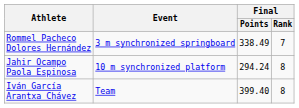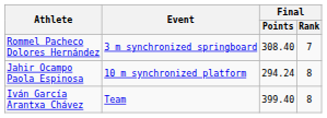Rommel Pacheco Dolores Hernández | Final / Points: 338.49 -> 308.40
